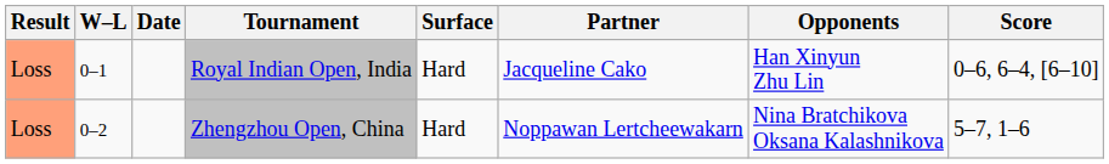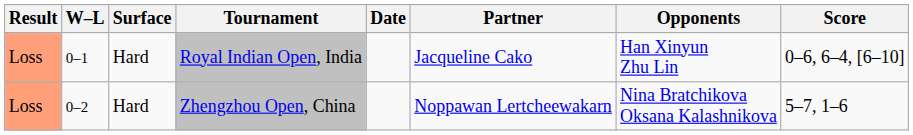columns swapped: Date <-> Surface
